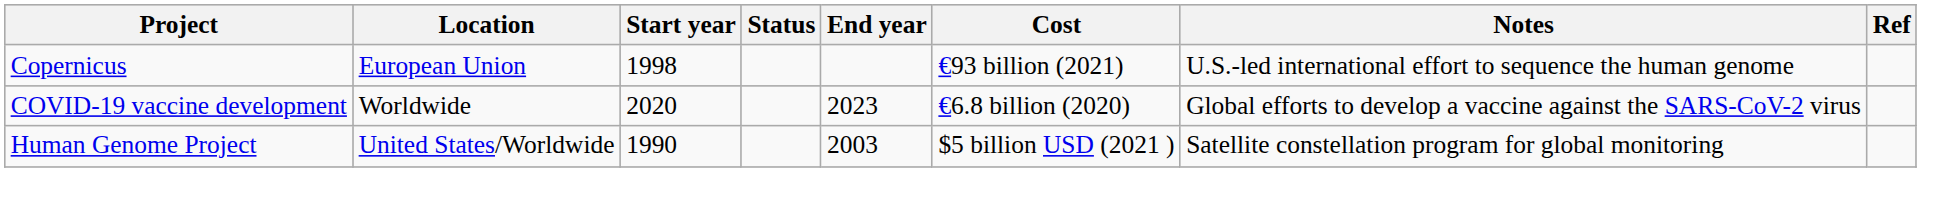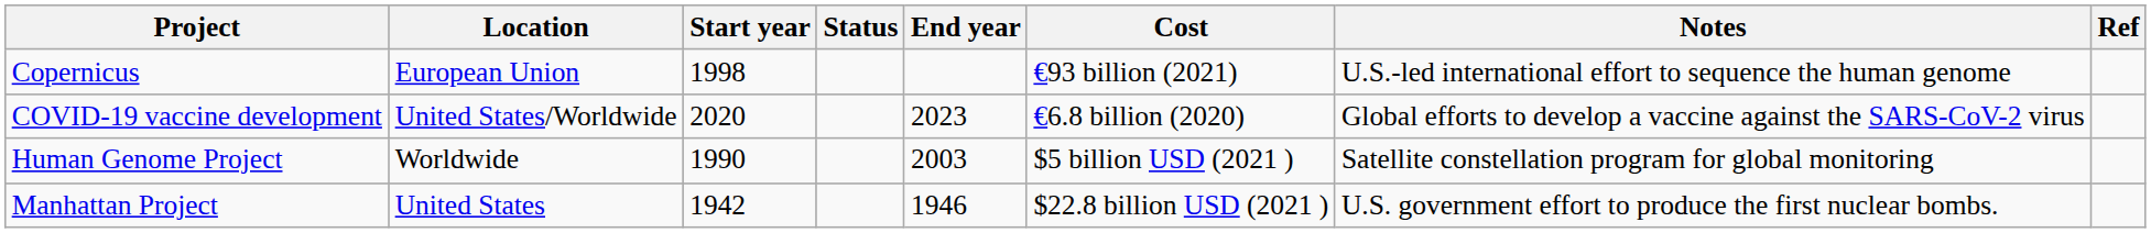COVID-19 vaccine development | Location: Worldwide -> United States/Worldwide
Human Genome Project | Location: United States/Worldwide -> Worldwide
+ row: Manhattan Project | United States | 1942 | 1946 | $22.8 billion USD (2021 ) | U.S. government effort to produce the first nuclear bombs.
